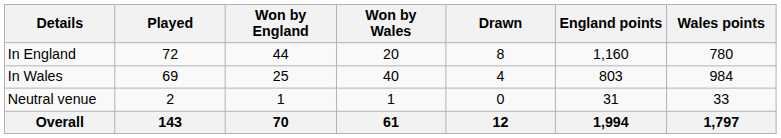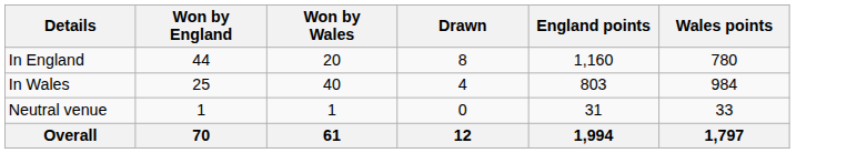- column: Played | 72 | 69 | 2 | 143
